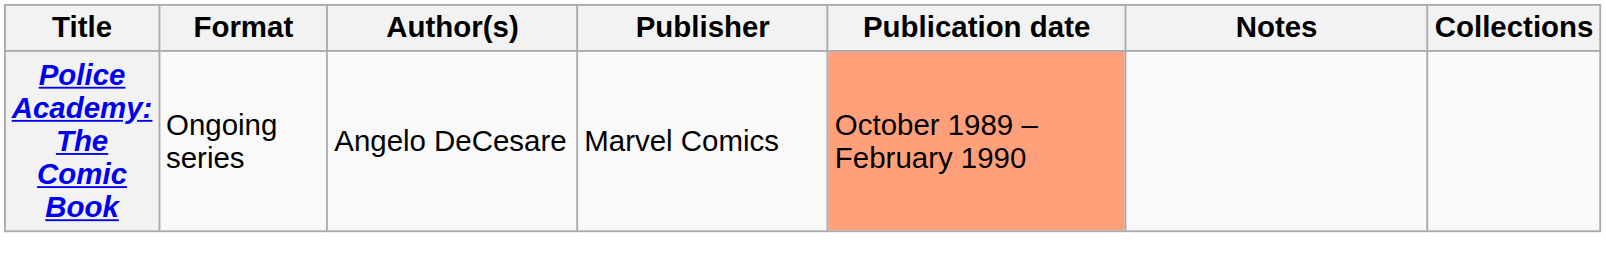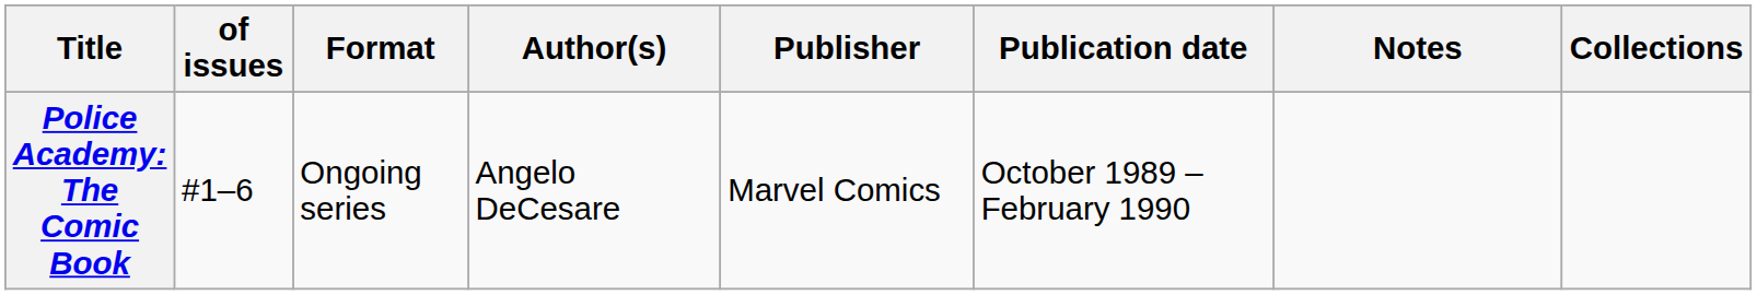+ column: of issues | #1–6
Police Academy: The Comic Book | Publication date: lightsalmon background -> no background
